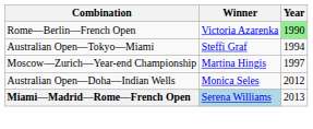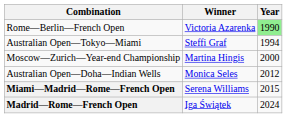Moscow—Zurich—Year-end Championship | Year: 1997 -> 2000
Miami—Madrid—Rome—French Open | Winner: lightblue background -> no background
Miami—Madrid—Rome—French Open | Year: 2013 -> 2015
+ row: Madrid—Rome—French Open | Iga Świątek | 2024
